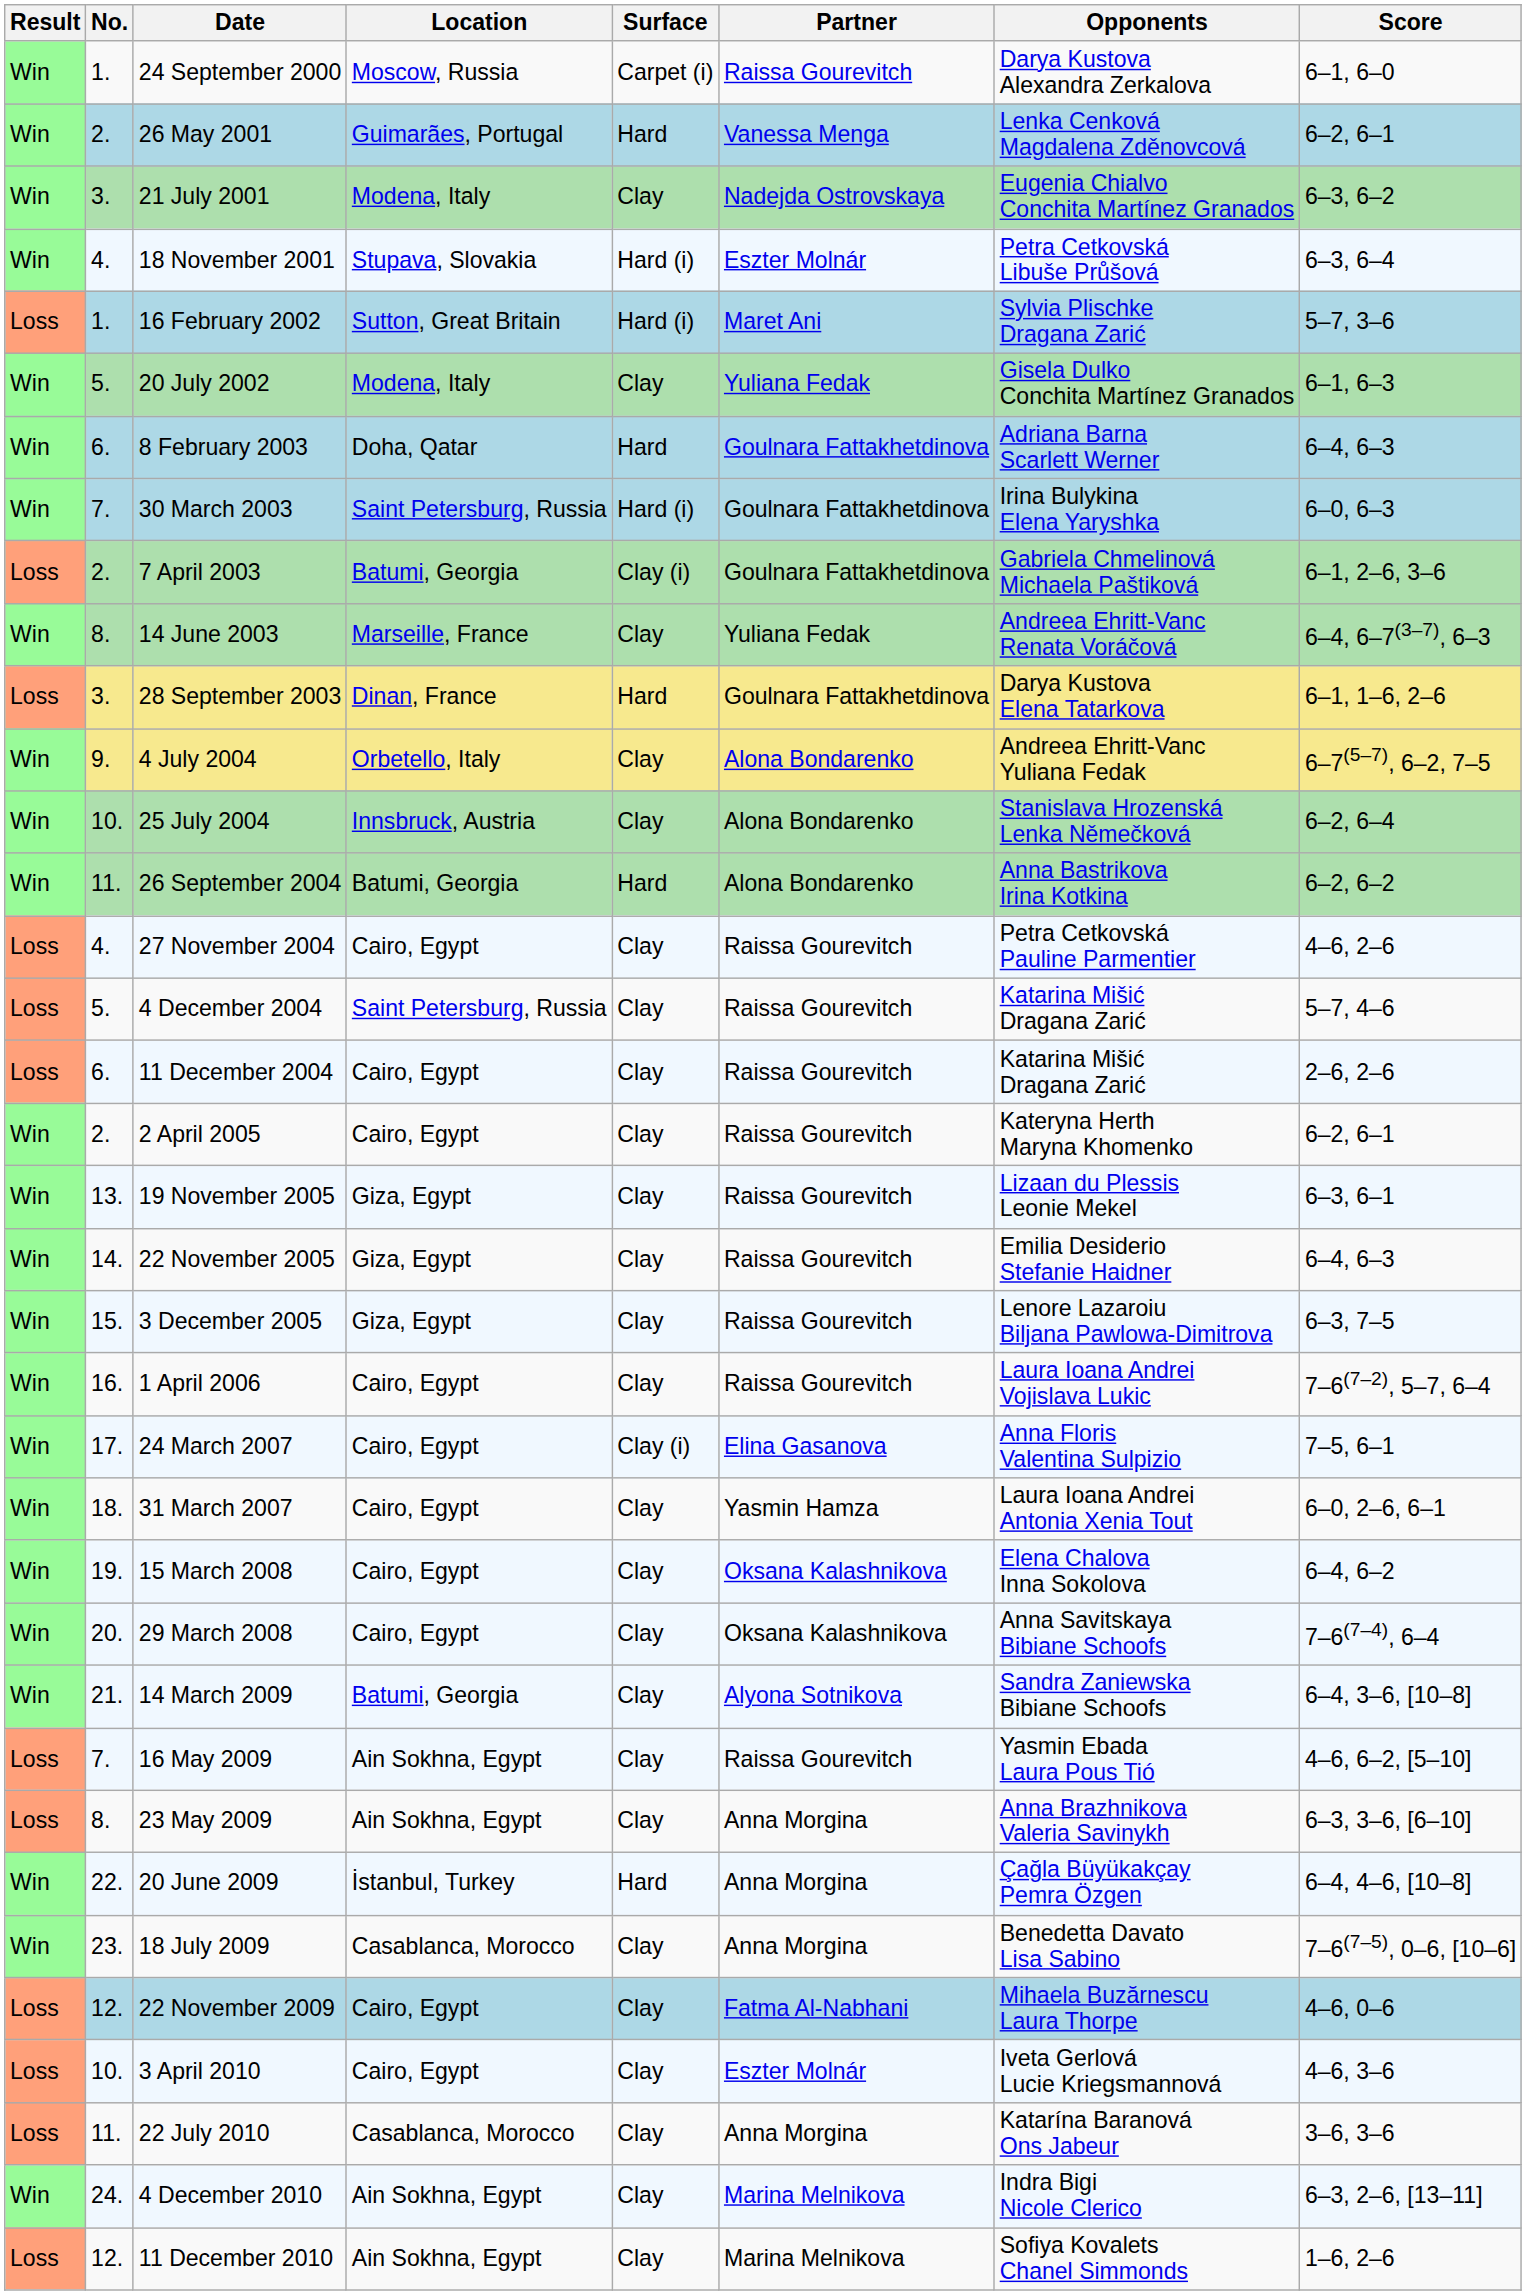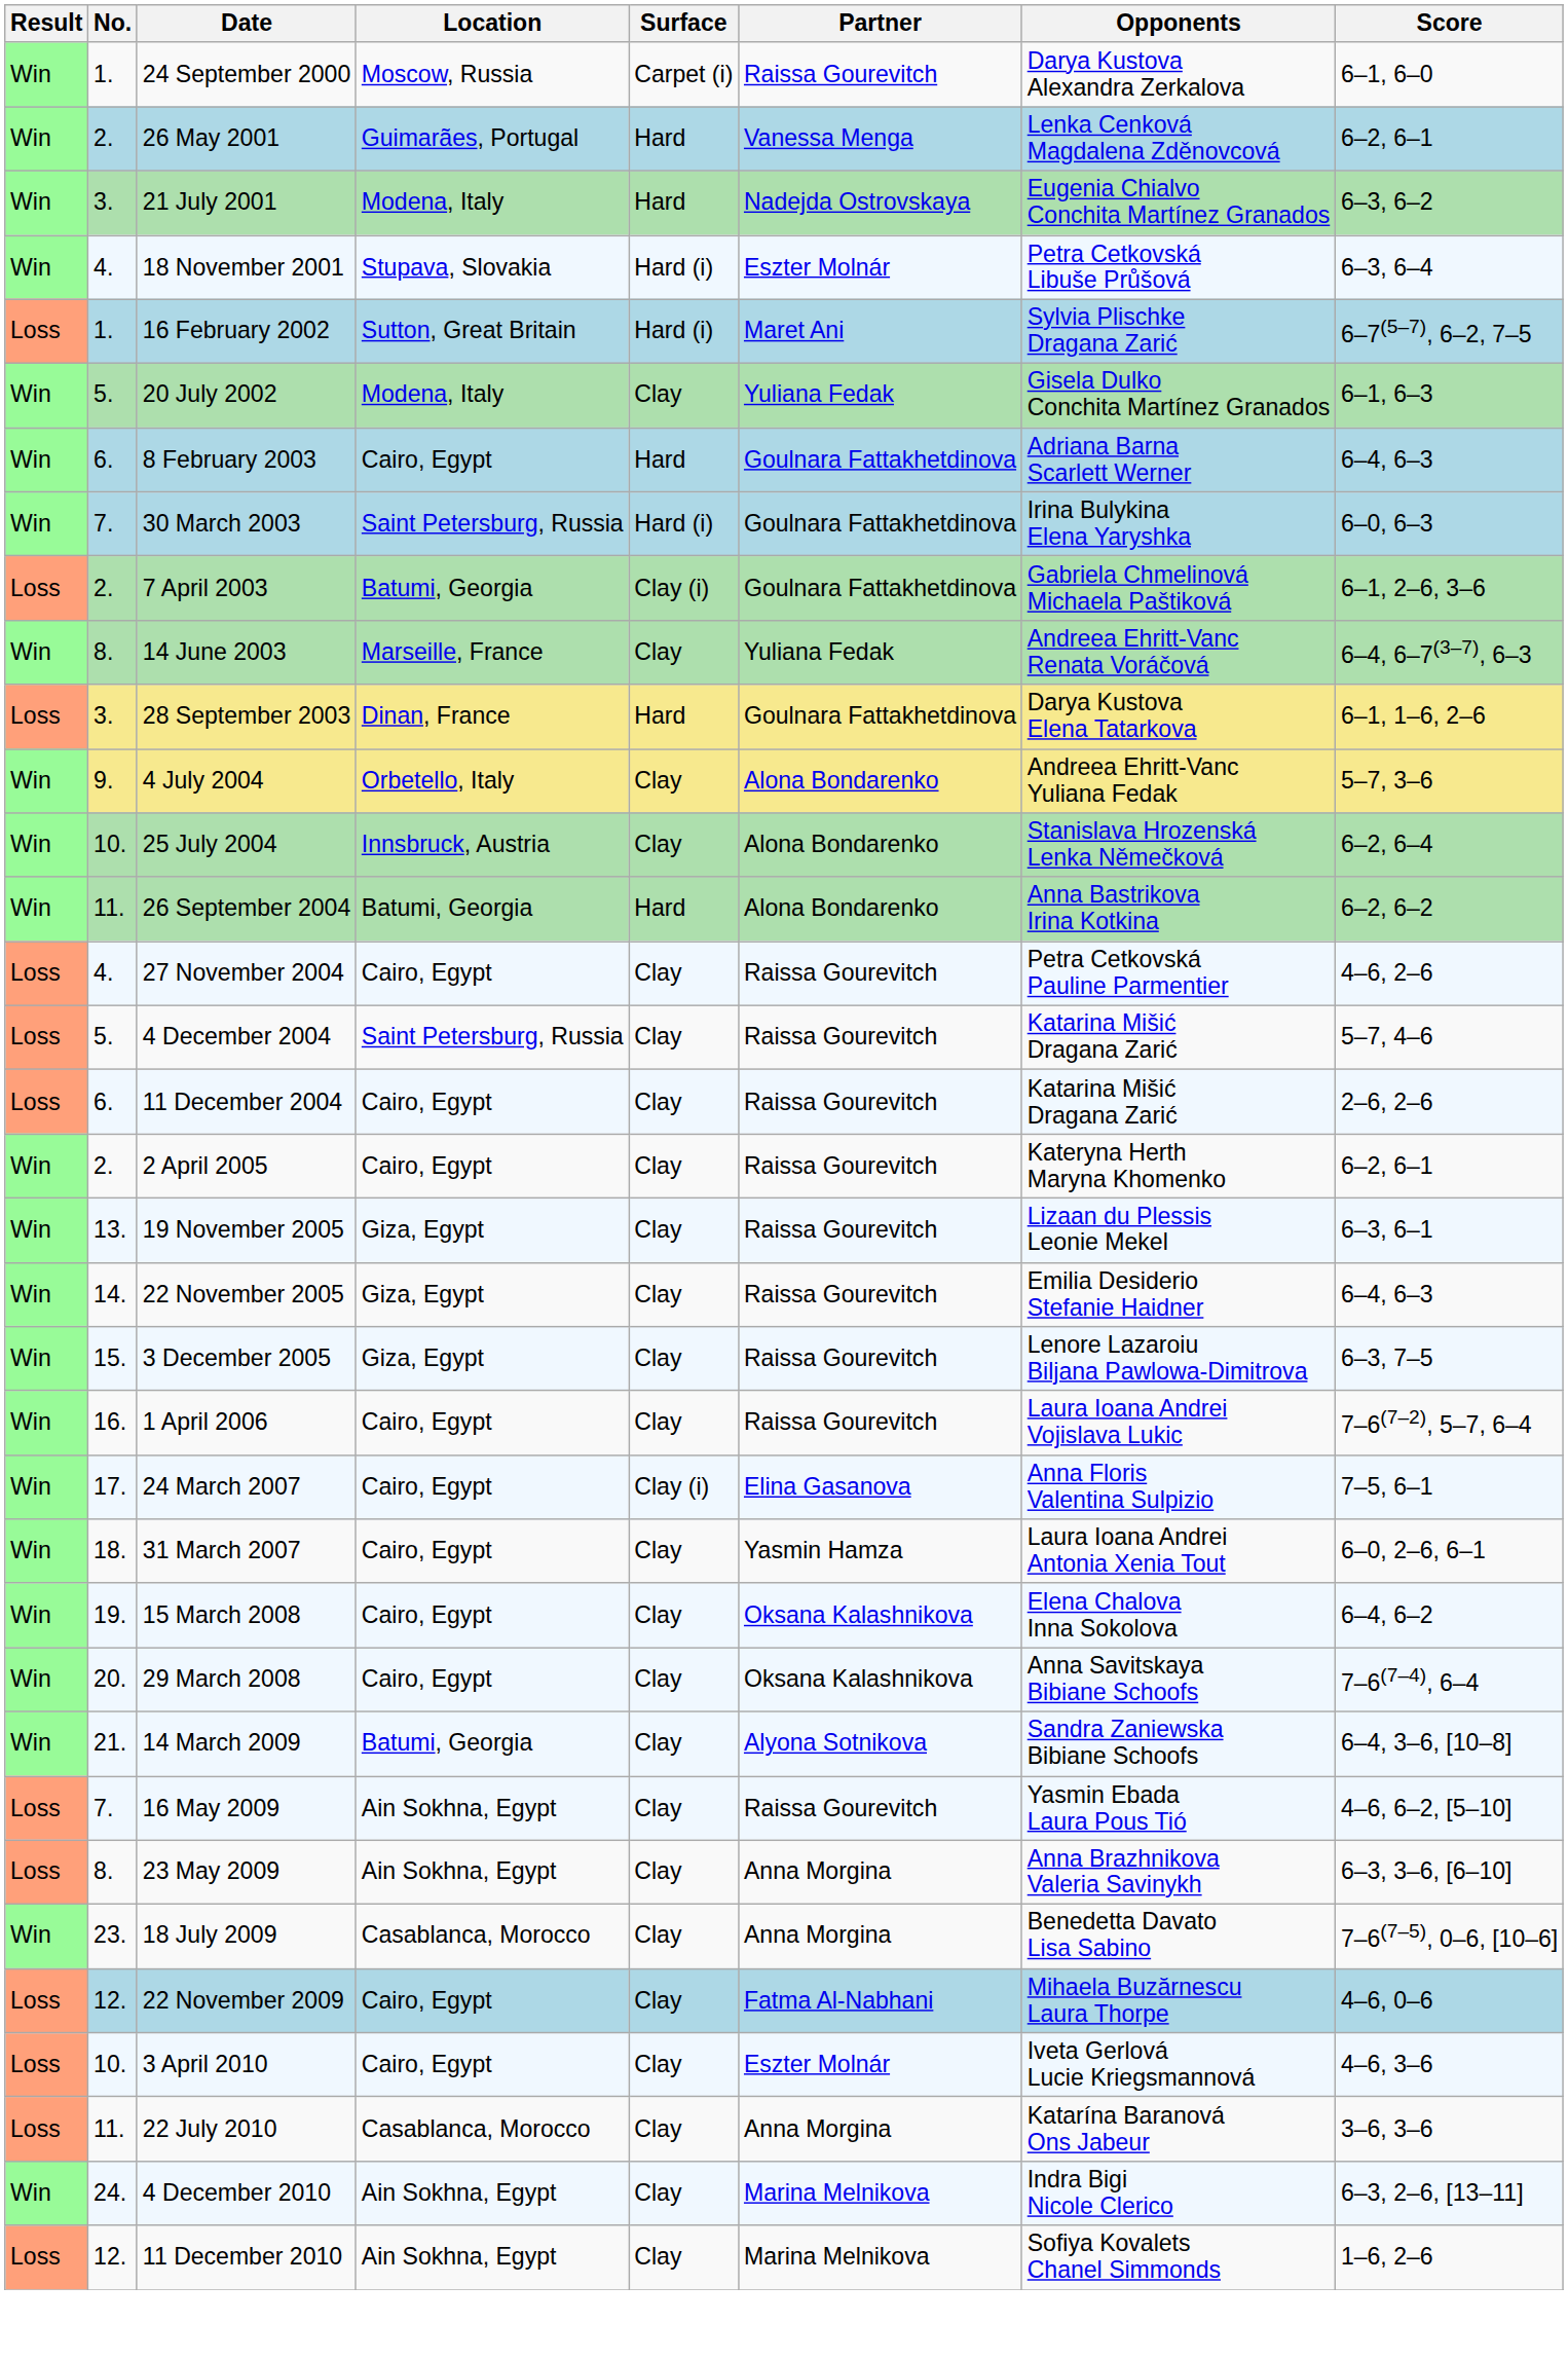21 July 2001 | Surface: Clay -> Hard
16 February 2002 | Score: 5–7, 3–6 -> 6–7(5–7), 6–2, 7–5
8 February 2003 | Location: Doha, Qatar -> Cairo, Egypt
4 July 2004 | Score: 6–7(5–7), 6–2, 7–5 -> 5–7, 3–6
- row: Win | 22. | 20 June 2009 | İstanbul, Turkey | Hard | Anna Morgina | Çağla Büyükakçay Pemra Özgen | 6–4, 4–6, [10–8]
